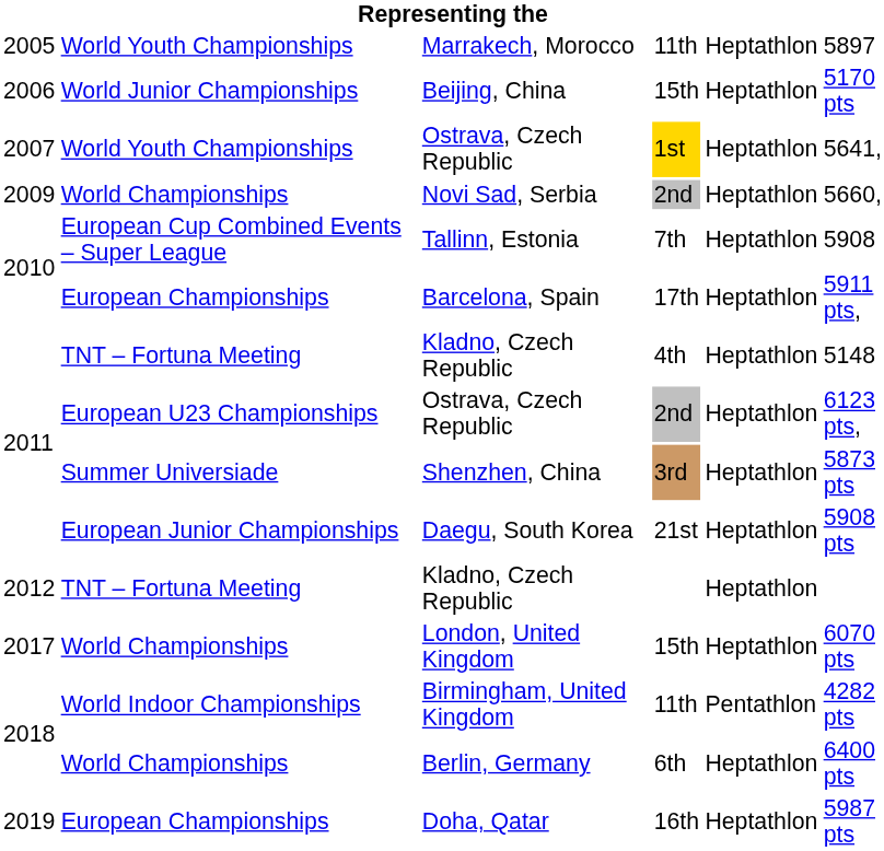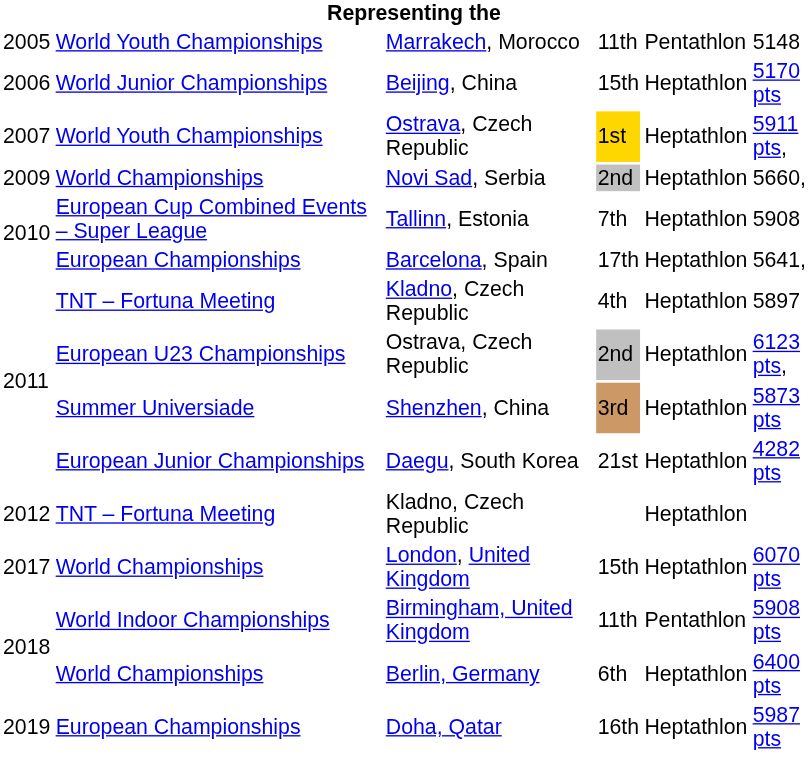Marrakech, Morocco | column 5: Heptathlon -> Pentathlon
Marrakech, Morocco | column 6: 5897 -> 5148
Ostrava, Czech Republic / 1st | column 6: 5641, -> 5911 pts,
Barcelona, Spain | column 6: 5911 pts, -> 5641,
Kladno, Czech Republic / 4th | column 6: 5148 -> 5897
Daegu, South Korea | column 6: 5908 pts -> 4282 pts
Birmingham, United Kingdom | column 6: 4282 pts -> 5908 pts
